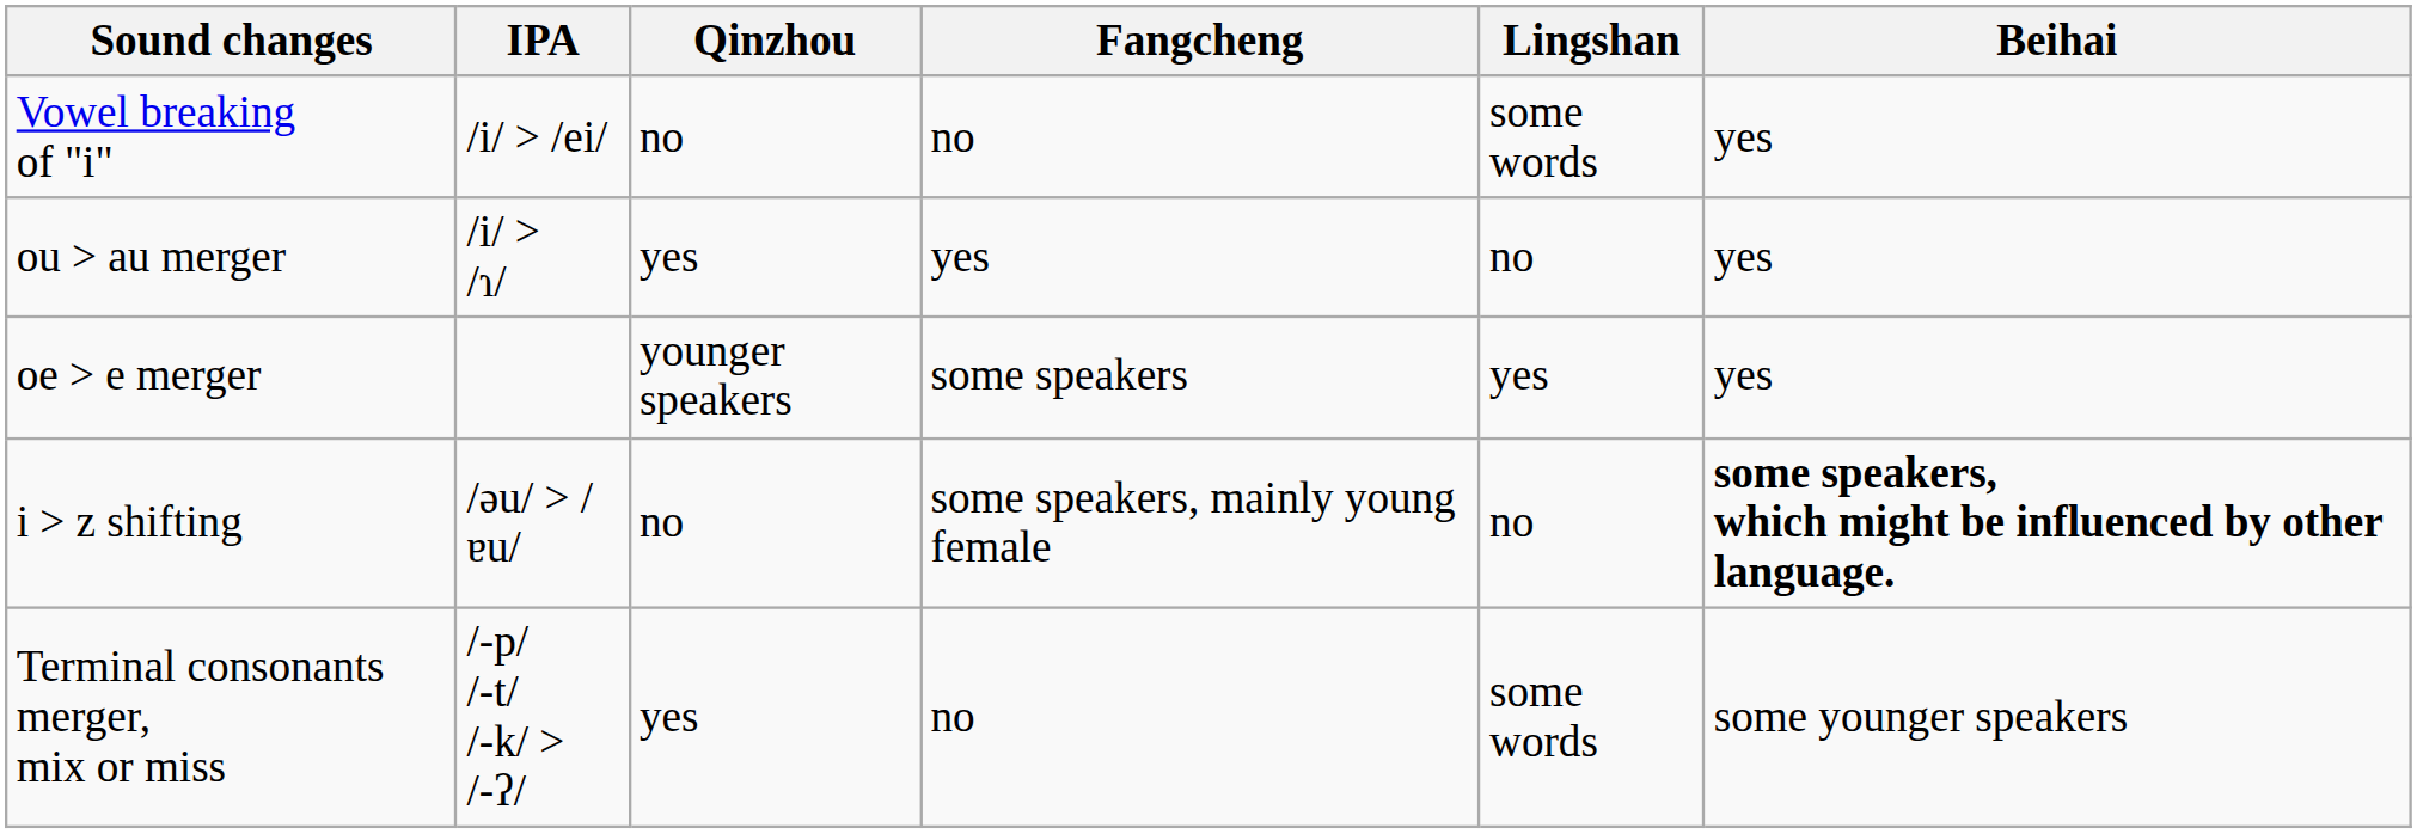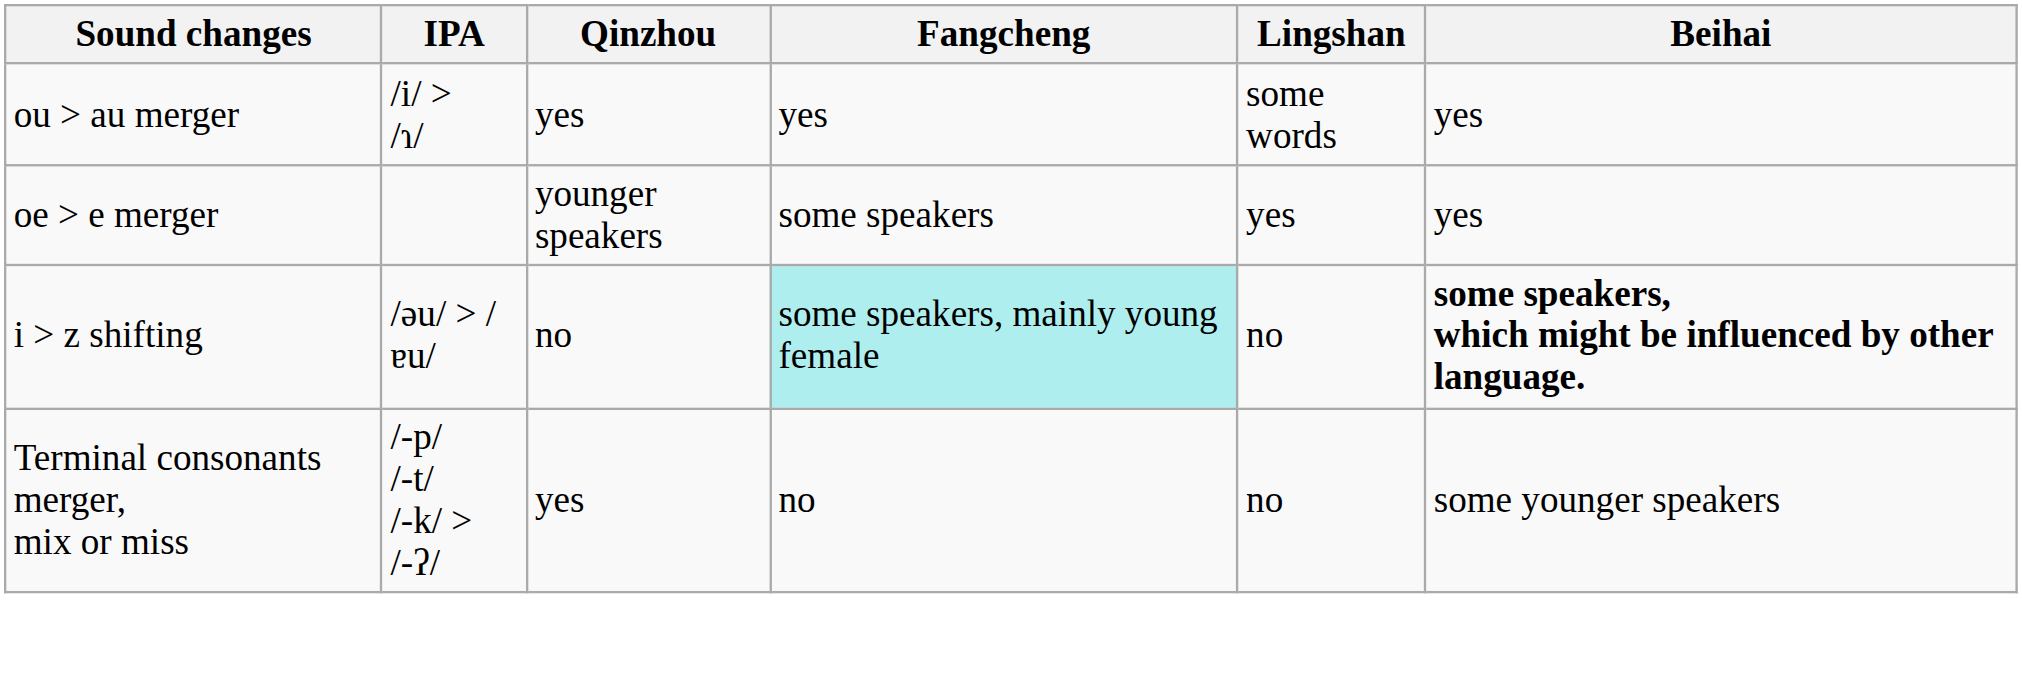- row: Vowel breaking of "i" | /i/ > /ei/ | no | no | some words | yes
ou > au merger | Lingshan: no -> some words
i > z shifting | Fangcheng: no background -> paleturquoise background
Terminal consonants merger, mix or miss | Lingshan: some words -> no
